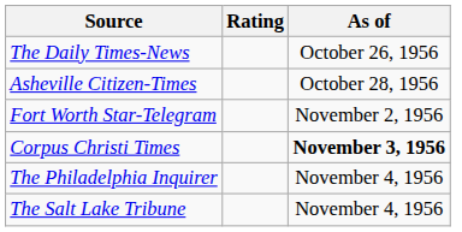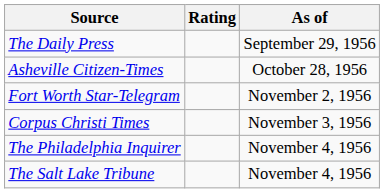+ row: The Daily Press | September 29, 1956
- row: The Daily Times-News | October 26, 1956
Corpus Christi Times | As of: bold -> normal
